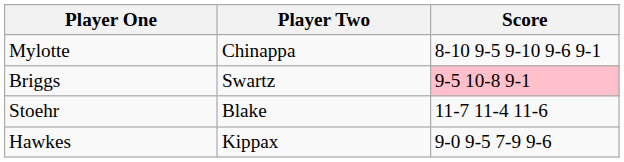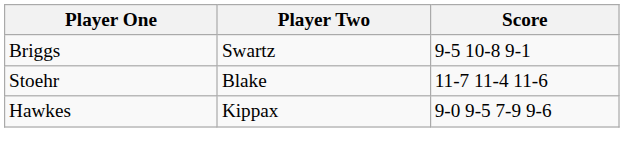- row: Mylotte | Chinappa | 8-10 9-5 9-10 9-6 9-1
Briggs | Score: pink background -> no background
